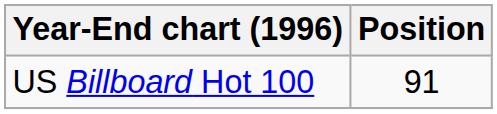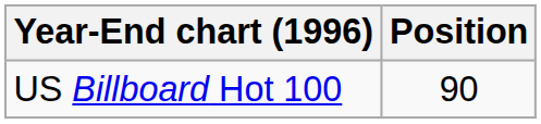US Billboard Hot 100 | Position: 91 -> 90
